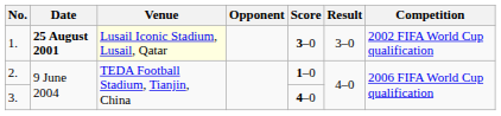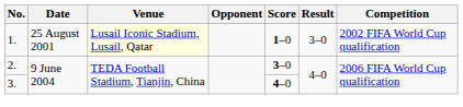1. | Date: bold -> normal
1. | Score: 3–0 -> 1–0
2. | Score: 1–0 -> 3–0
